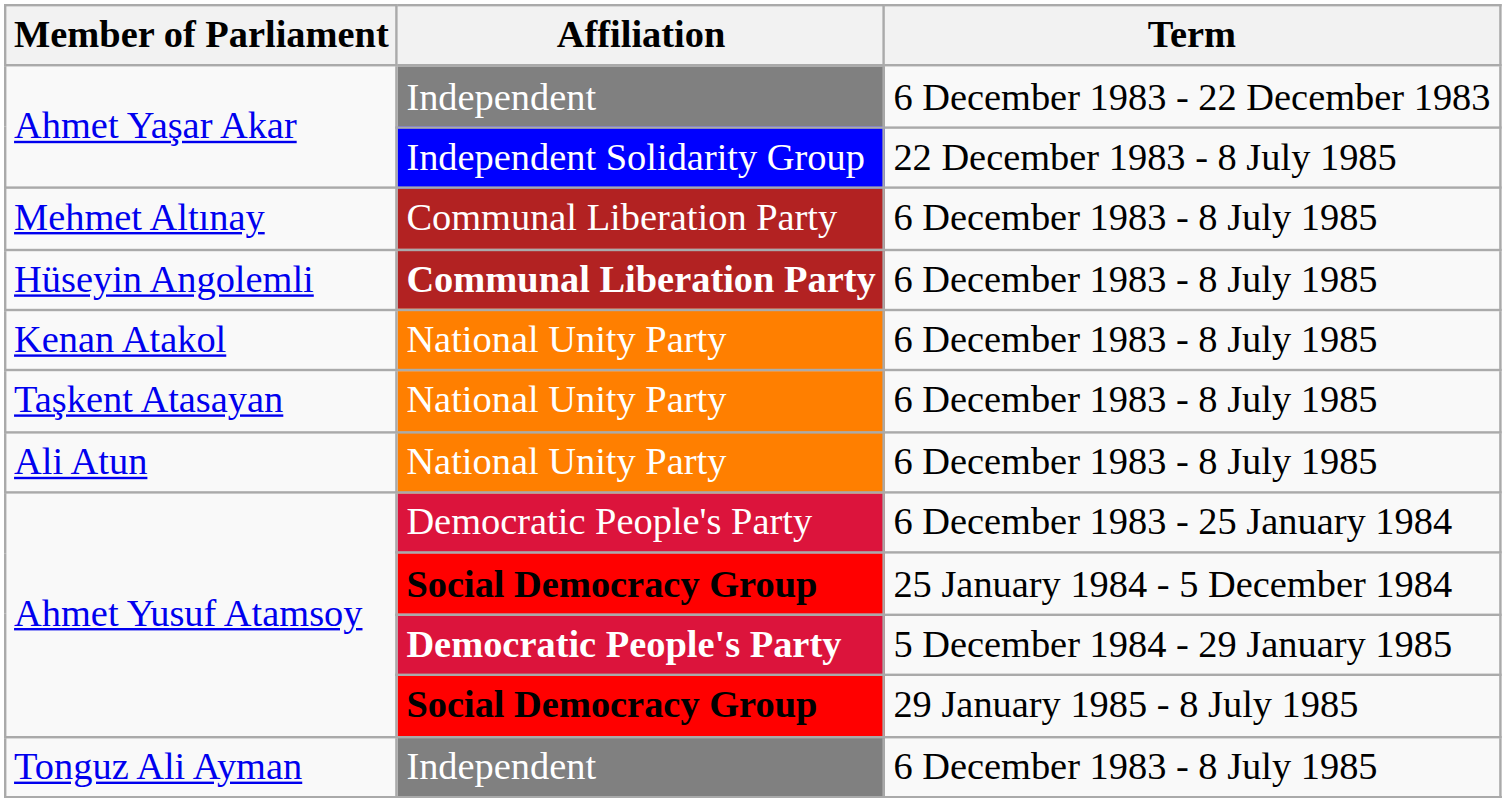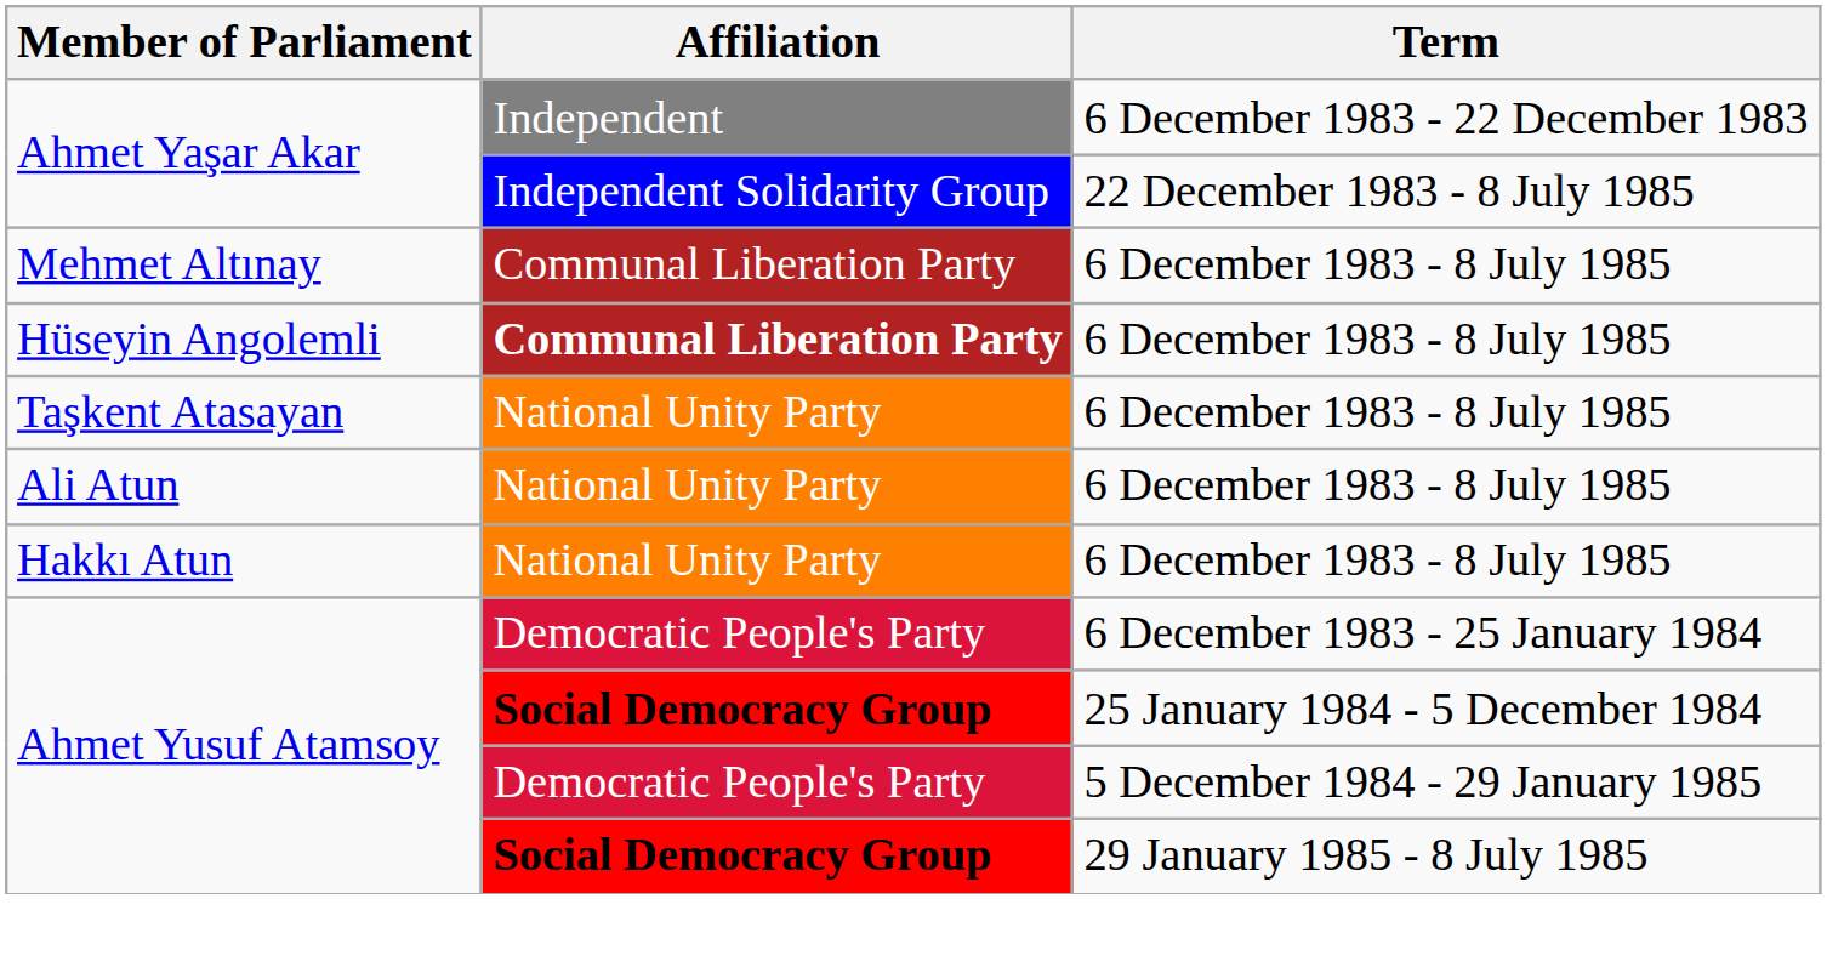- row: Kenan Atakol | National Unity Party | 6 December 1983 - 8 July 1985
+ row: Hakkı Atun | National Unity Party | 6 December 1983 - 8 July 1985
Ahmet Yusuf Atamsoy / 5 December 1984 - 29 January 1985 | Affiliation: bold -> normal
- row: Tonguz Ali Ayman | Independent | 6 December 1983 - 8 July 1985
